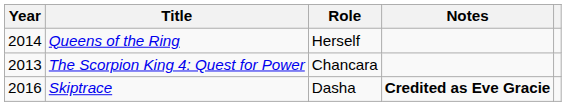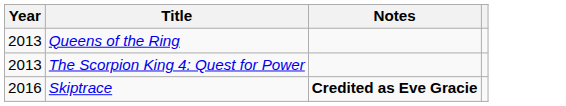- column: Role | Herself | Chancara | Dasha
Queens of the Ring | Year: 2014 -> 2013
